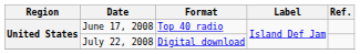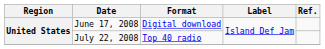June 17, 2008 | Format: Top 40 radio -> Digital download
July 22, 2008 | Format: Digital download -> Top 40 radio
